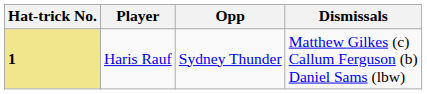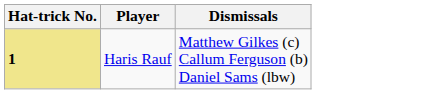- column: Opp | Sydney Thunder
